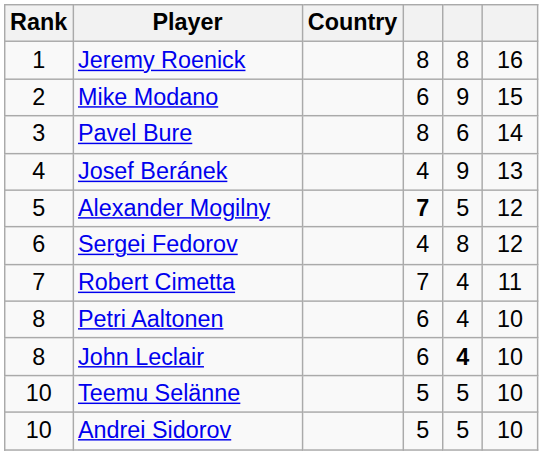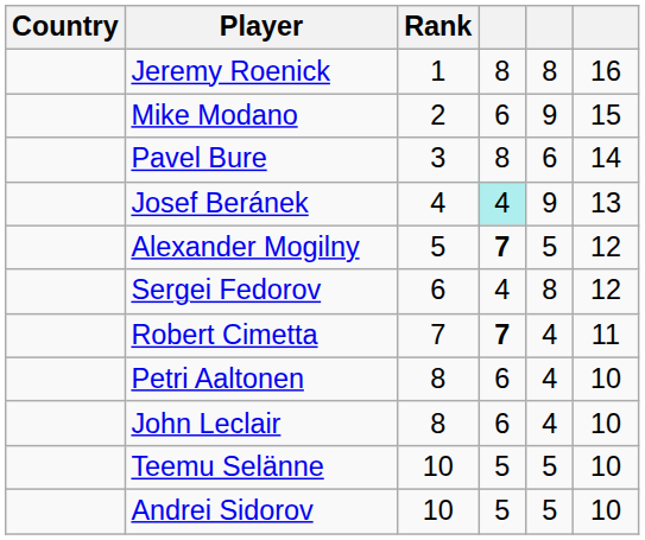columns swapped: Rank <-> Country
Josef Beránek | column 4: no background -> paleturquoise background
Robert Cimetta | column 4: normal -> bold
John Leclair | column 5: bold -> normal
